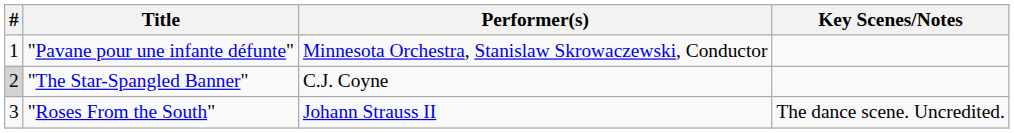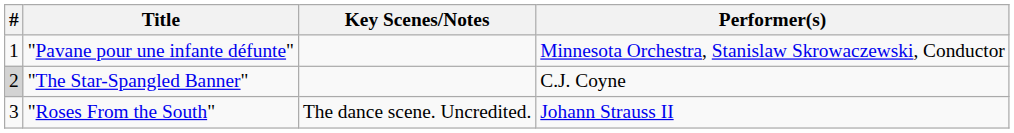columns swapped: Performer(s) <-> Key Scenes/Notes
